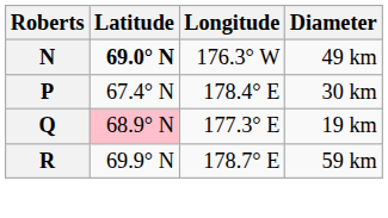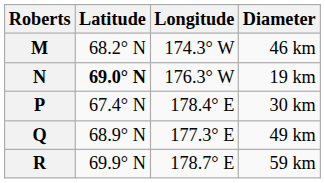+ row: M | 68.2° N | 174.3° W | 46 km
N | Diameter: 49 km -> 19 km
Q | Latitude: pink background -> no background
Q | Diameter: 19 km -> 49 km
